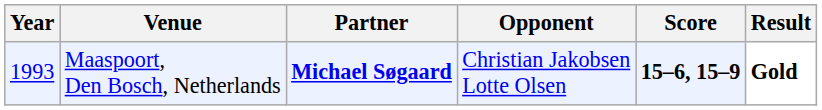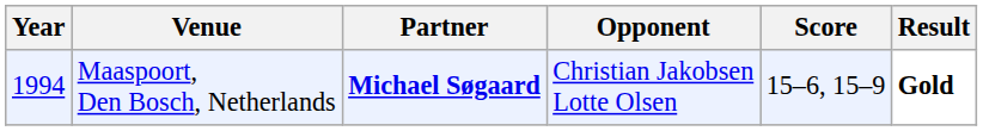Maaspoort, Den Bosch, Netherlands | Year: 1993 -> 1994
Maaspoort, Den Bosch, Netherlands | Score: bold -> normal
